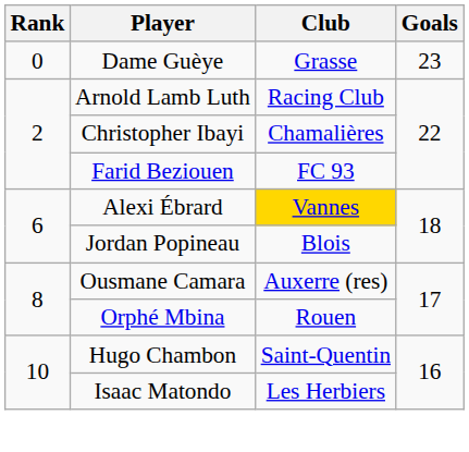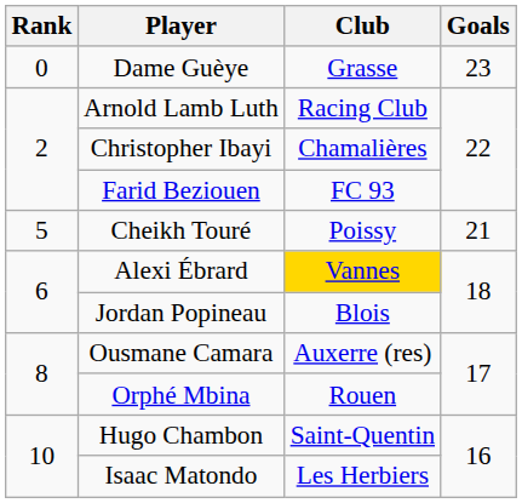+ row: 5 | Cheikh Touré | Poissy | 21
